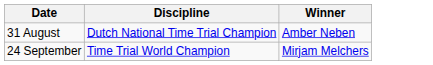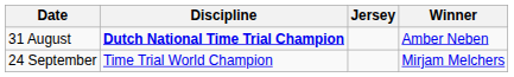+ column: Jersey
31 August | Discipline: normal -> bold
